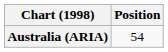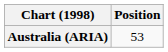Australia (ARIA) | Position: 54 -> 53
